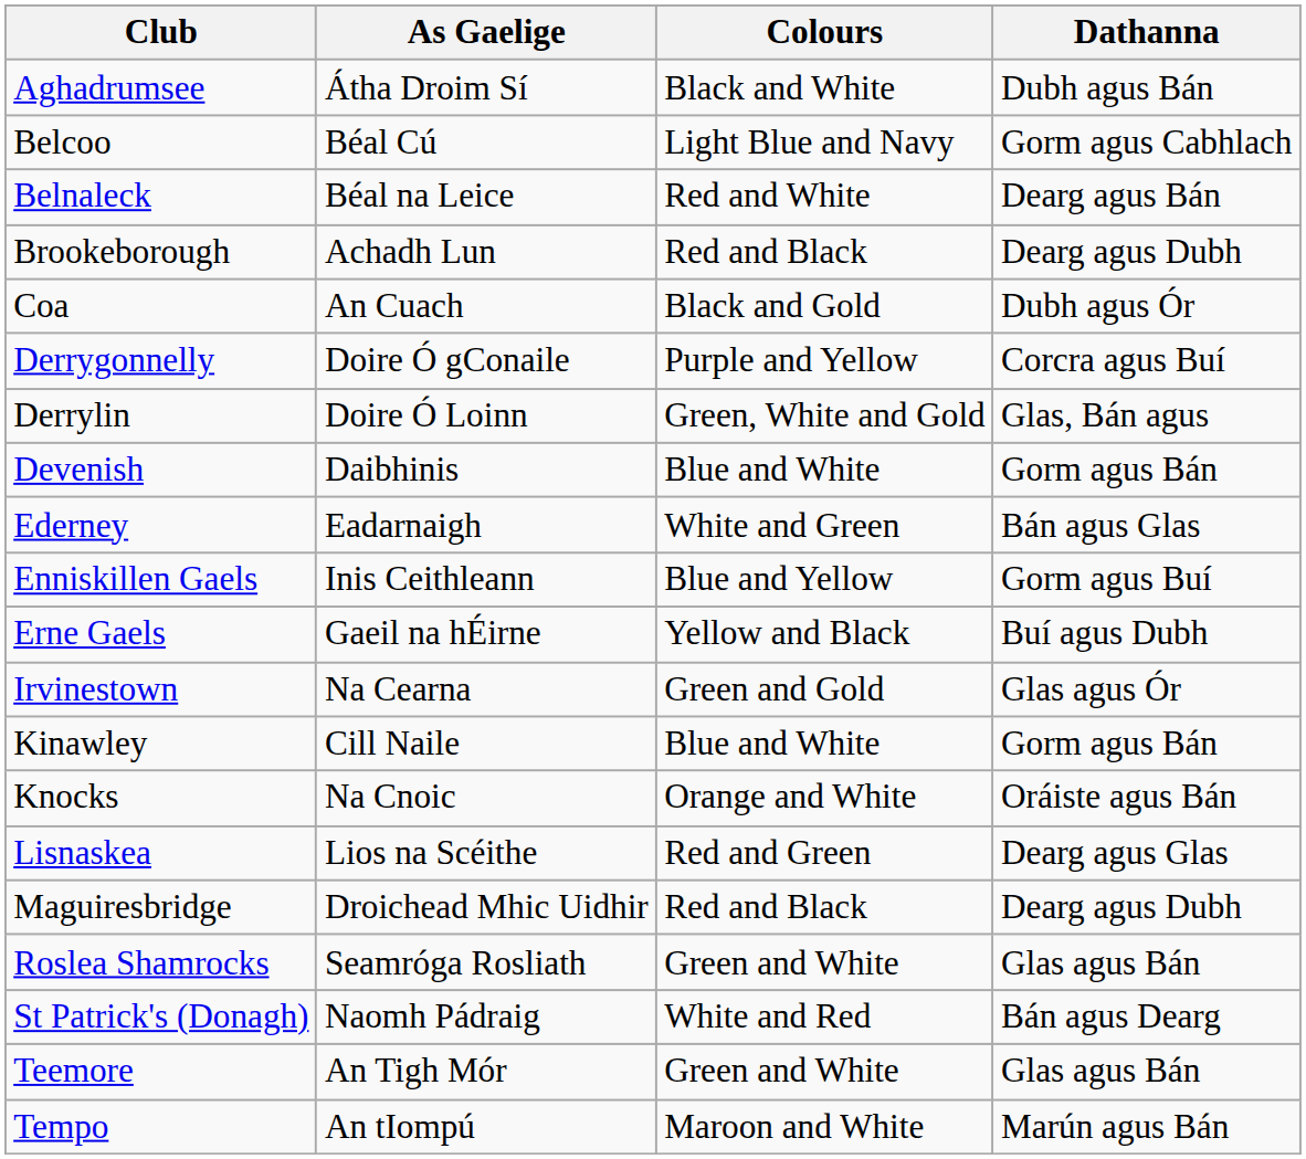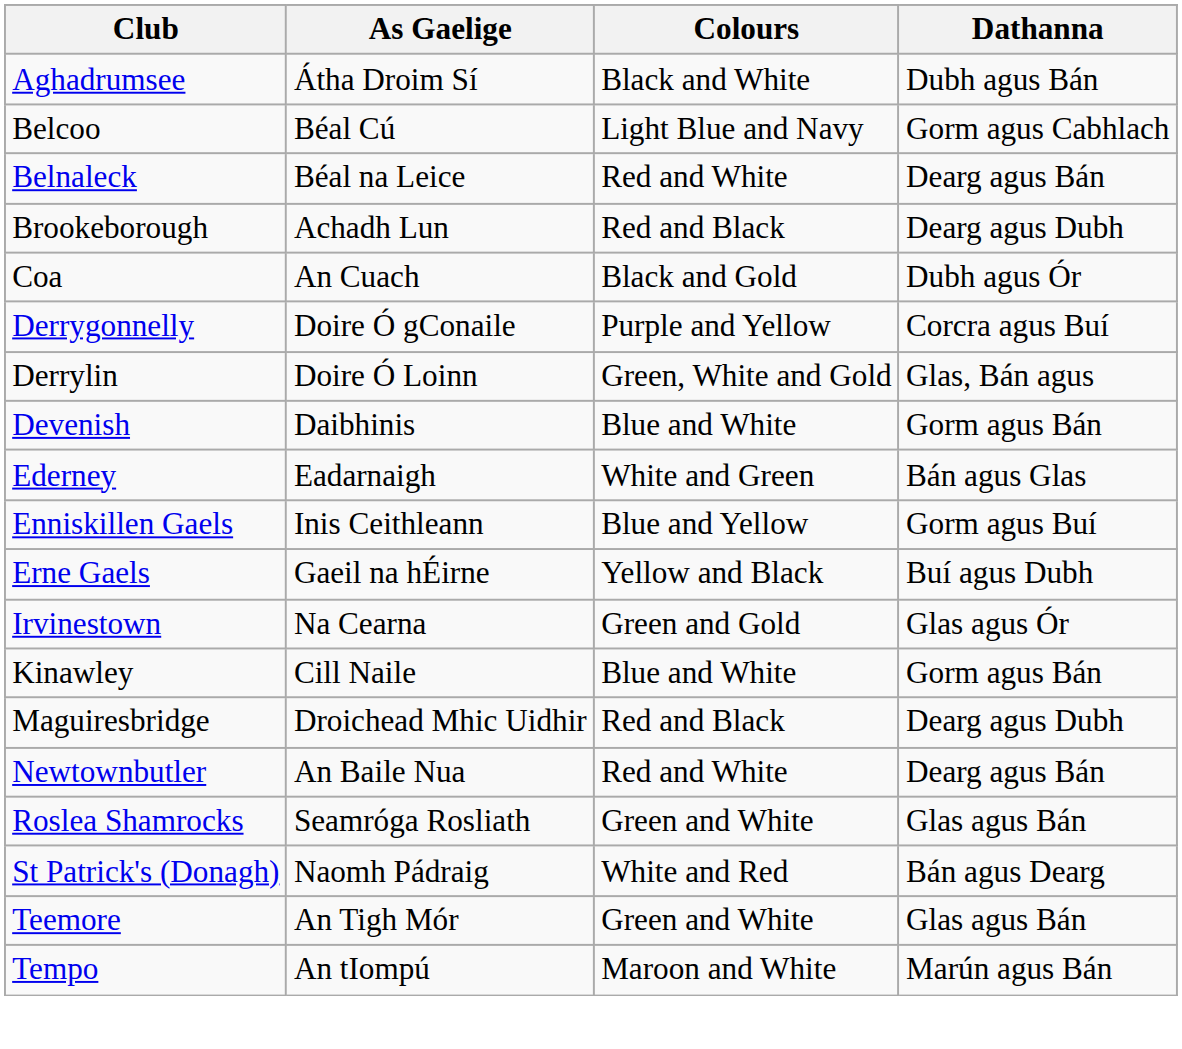- row: Knocks | Na Cnoic | Orange and White | Oráiste agus Bán
- row: Lisnaskea | Lios na Scéithe | Red and Green | Dearg agus Glas
+ row: Newtownbutler | An Baile Nua | Red and White | Dearg agus Bán
